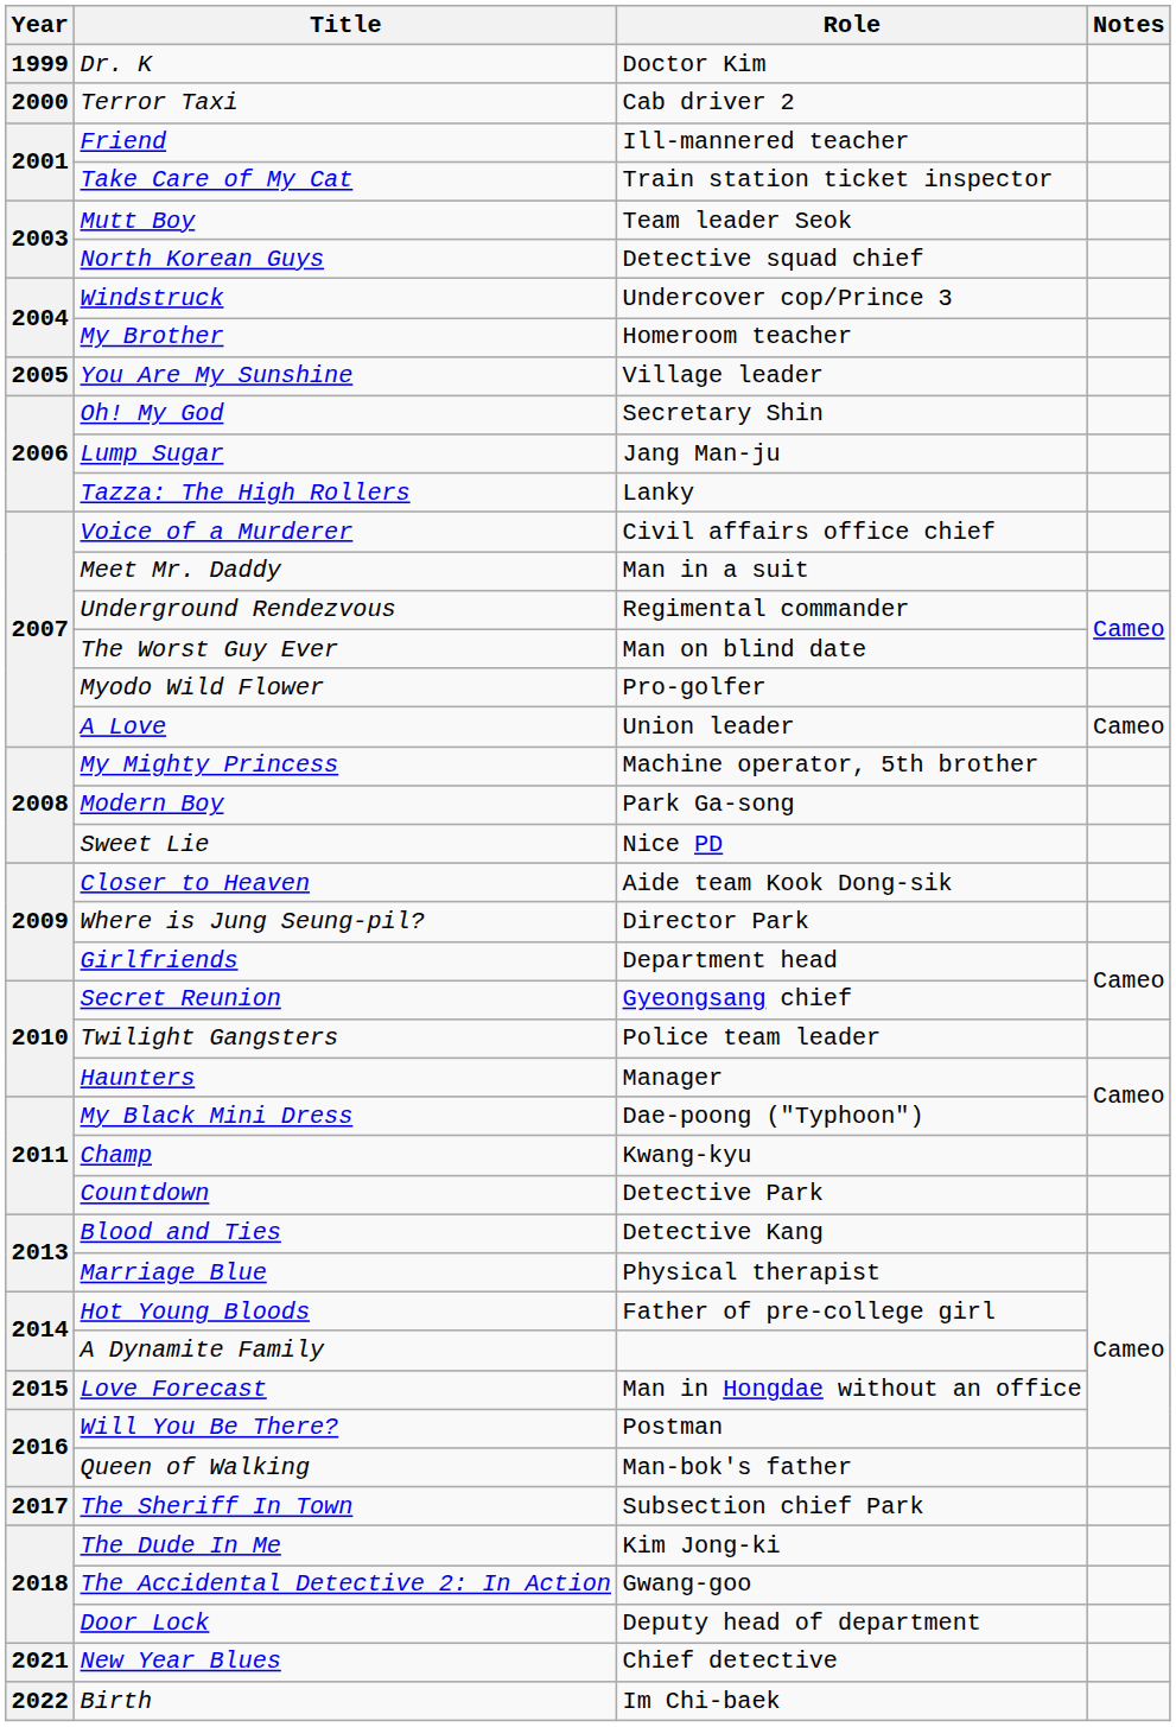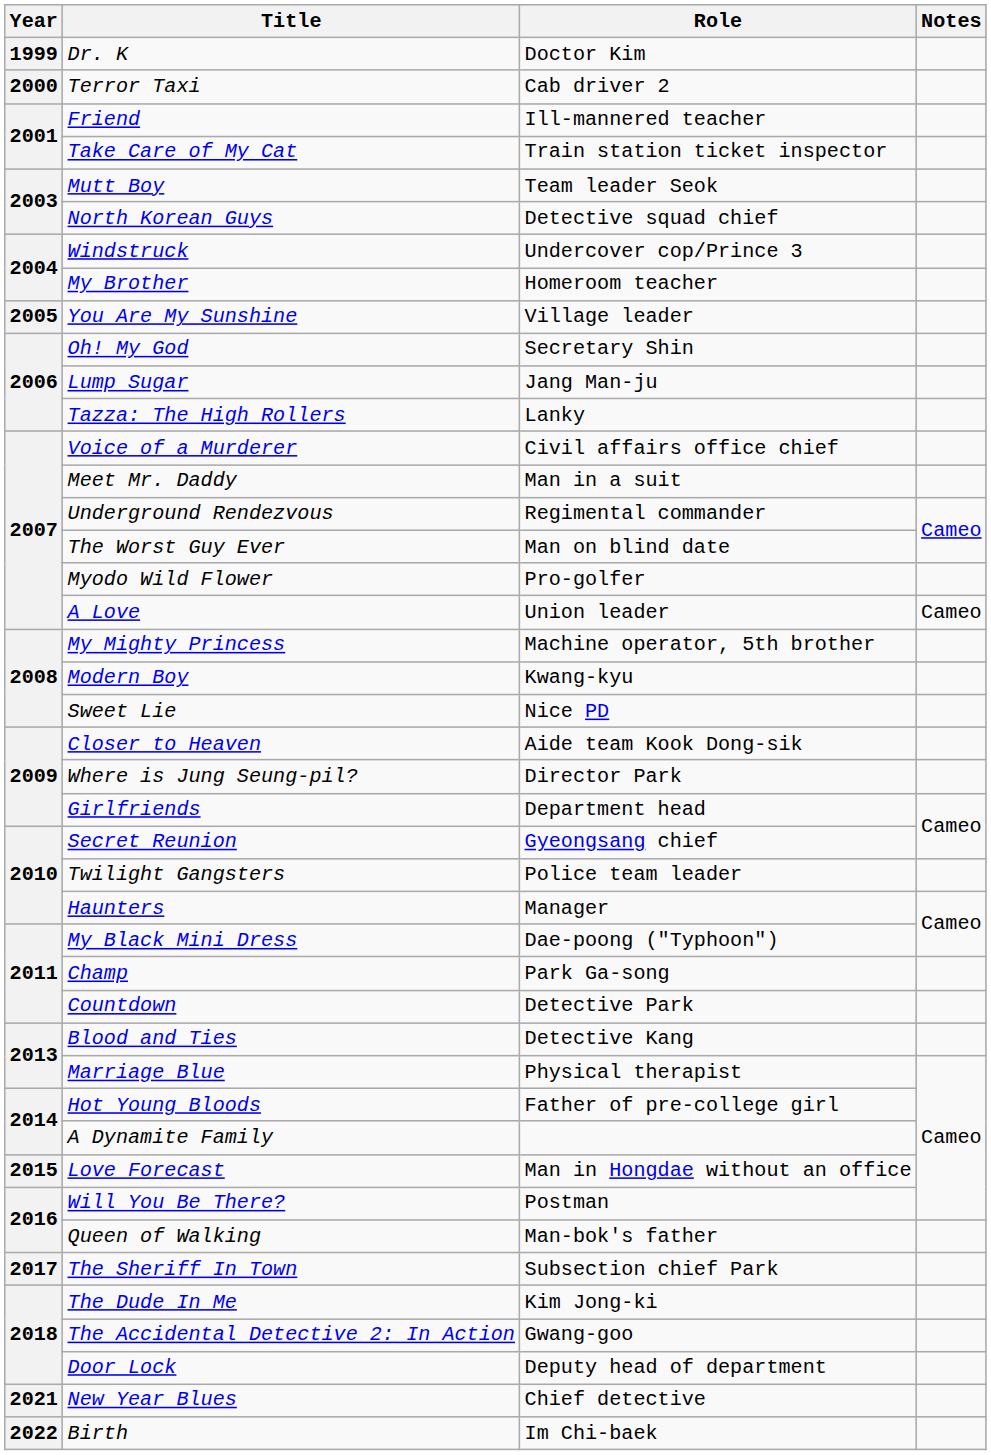Modern Boy | Role: Park Ga-song -> Kwang-kyu
Champ | Role: Kwang-kyu -> Park Ga-song
